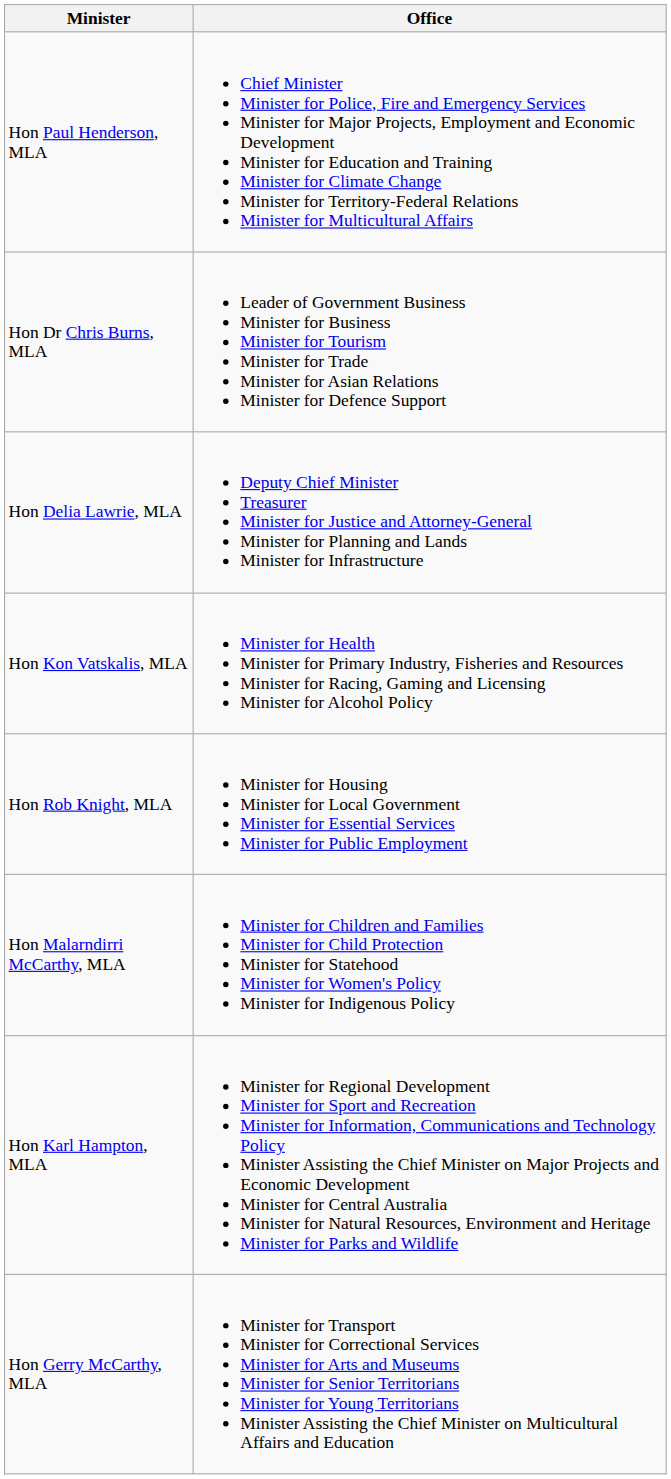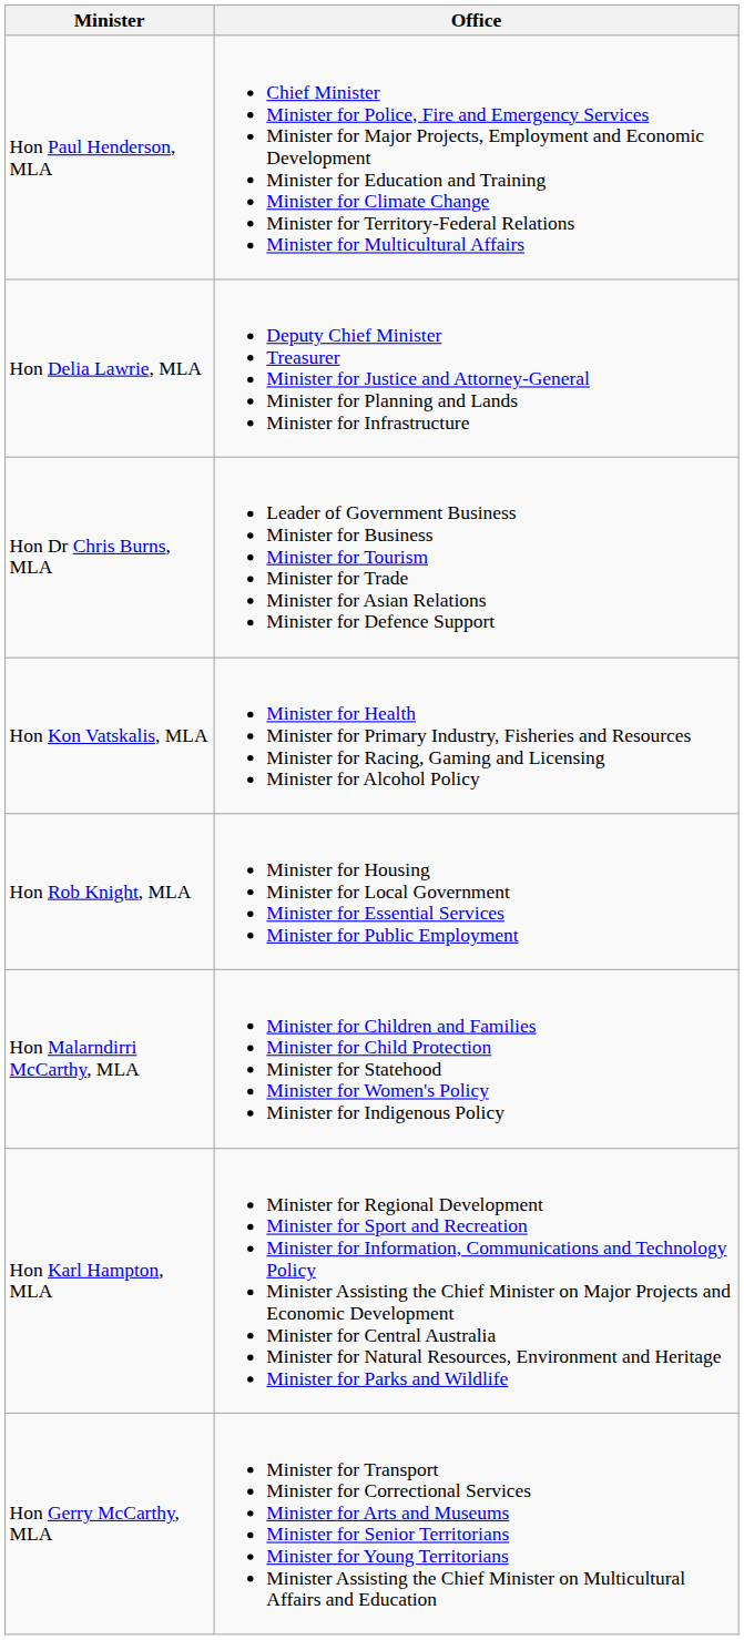rows swapped: Hon Delia Lawrie, MLA <-> Hon Dr Chris Burns, MLA
